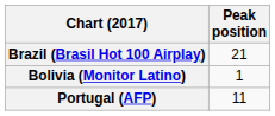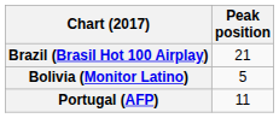Bolivia (Monitor Latino) | Peak position: 1 -> 5
